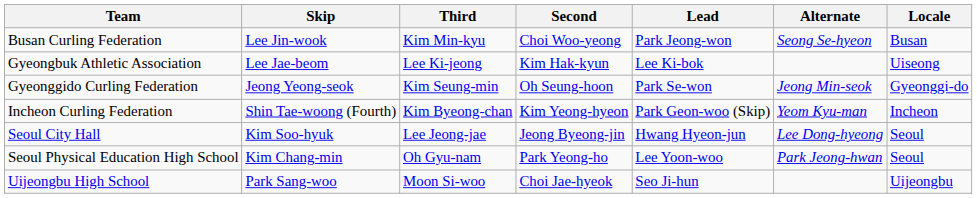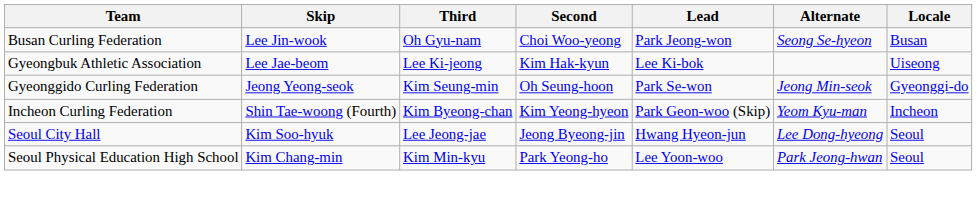Busan Curling Federation | Third: Kim Min-kyu -> Oh Gyu-nam
Seoul Physical Education High School | Third: Oh Gyu-nam -> Kim Min-kyu
- row: Uijeongbu High School | Park Sang-woo | Moon Si-woo | Choi Jae-hyeok | Seo Ji-hun | Uijeongbu
